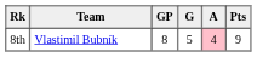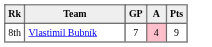- column: G | 5
8th | GP: 8 -> 7
